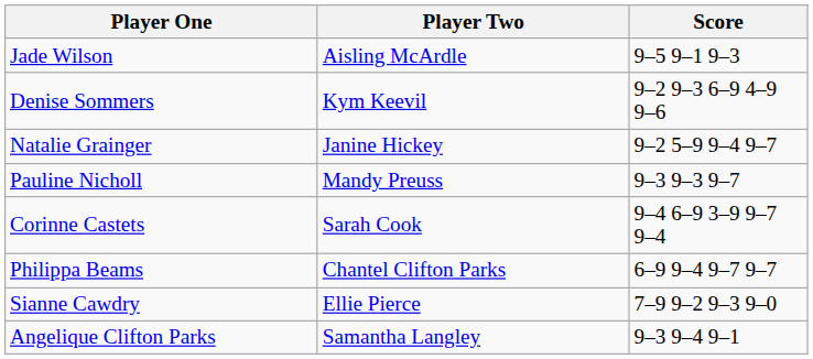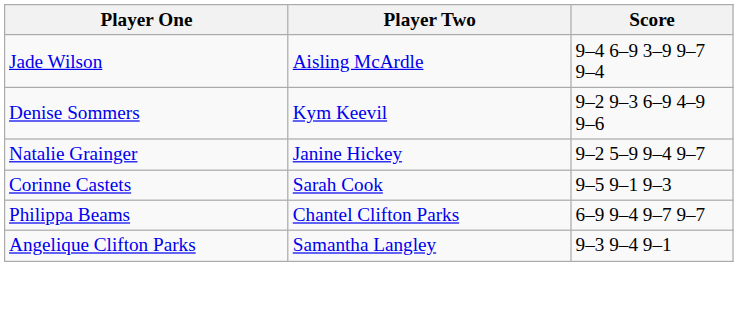Jade Wilson | Score: 9–5 9–1 9–3 -> 9–4 6–9 3–9 9–7 9–4
- row: Pauline Nicholl | Mandy Preuss | 9–3 9–3 9–7
Corinne Castets | Score: 9–4 6–9 3–9 9–7 9–4 -> 9–5 9–1 9–3
- row: Sianne Cawdry | Ellie Pierce | 7–9 9–2 9–3 9–0
